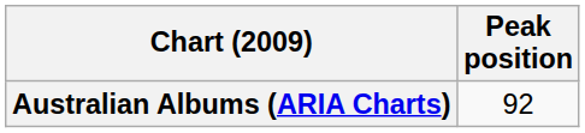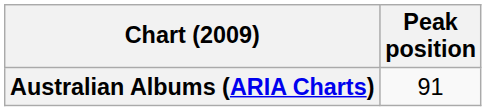Australian Albums (ARIA Charts) | Peak position: 92 -> 91
